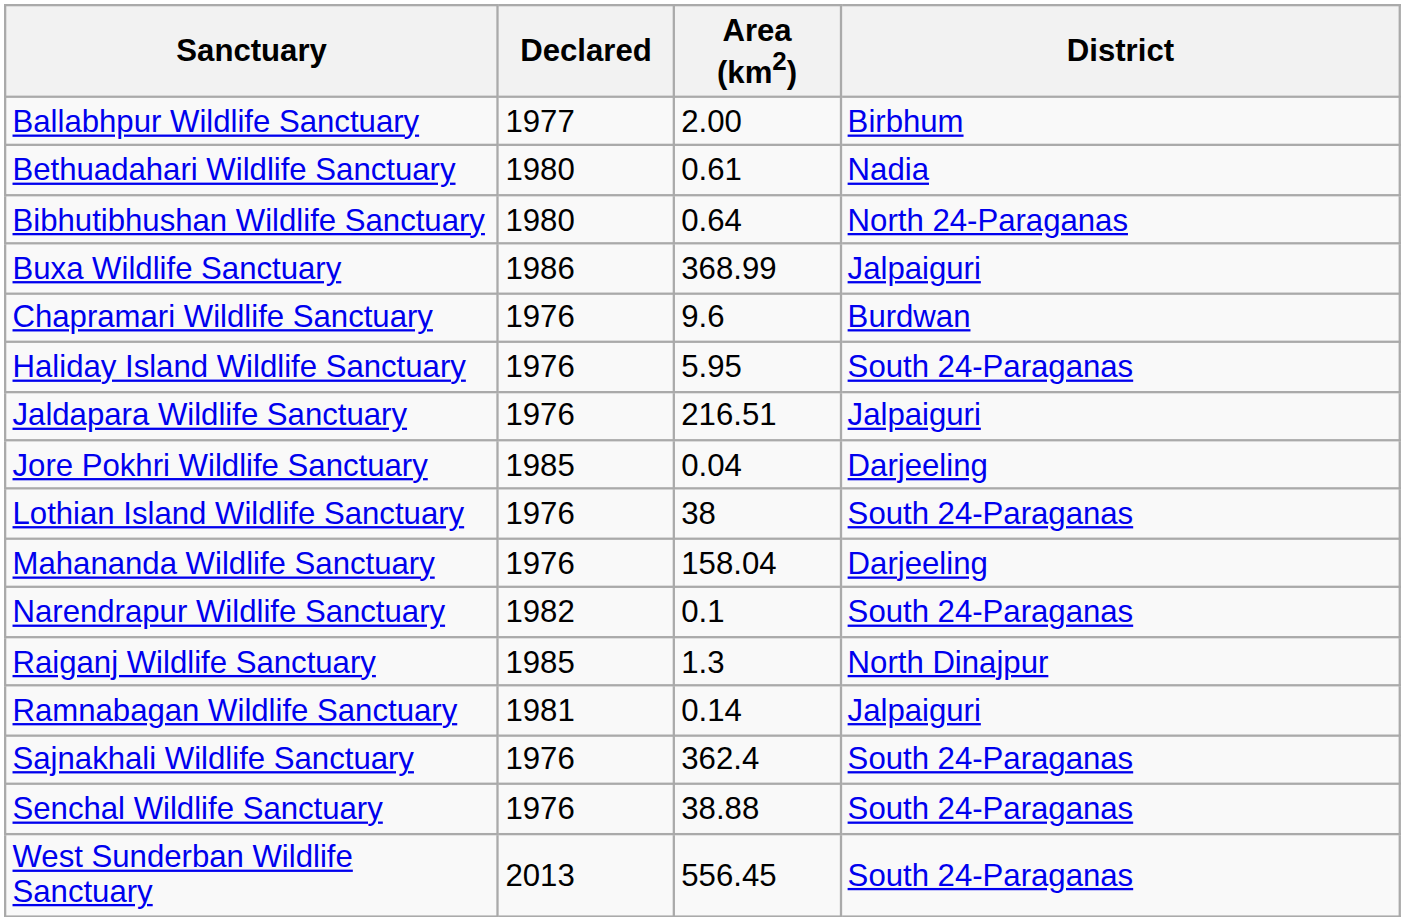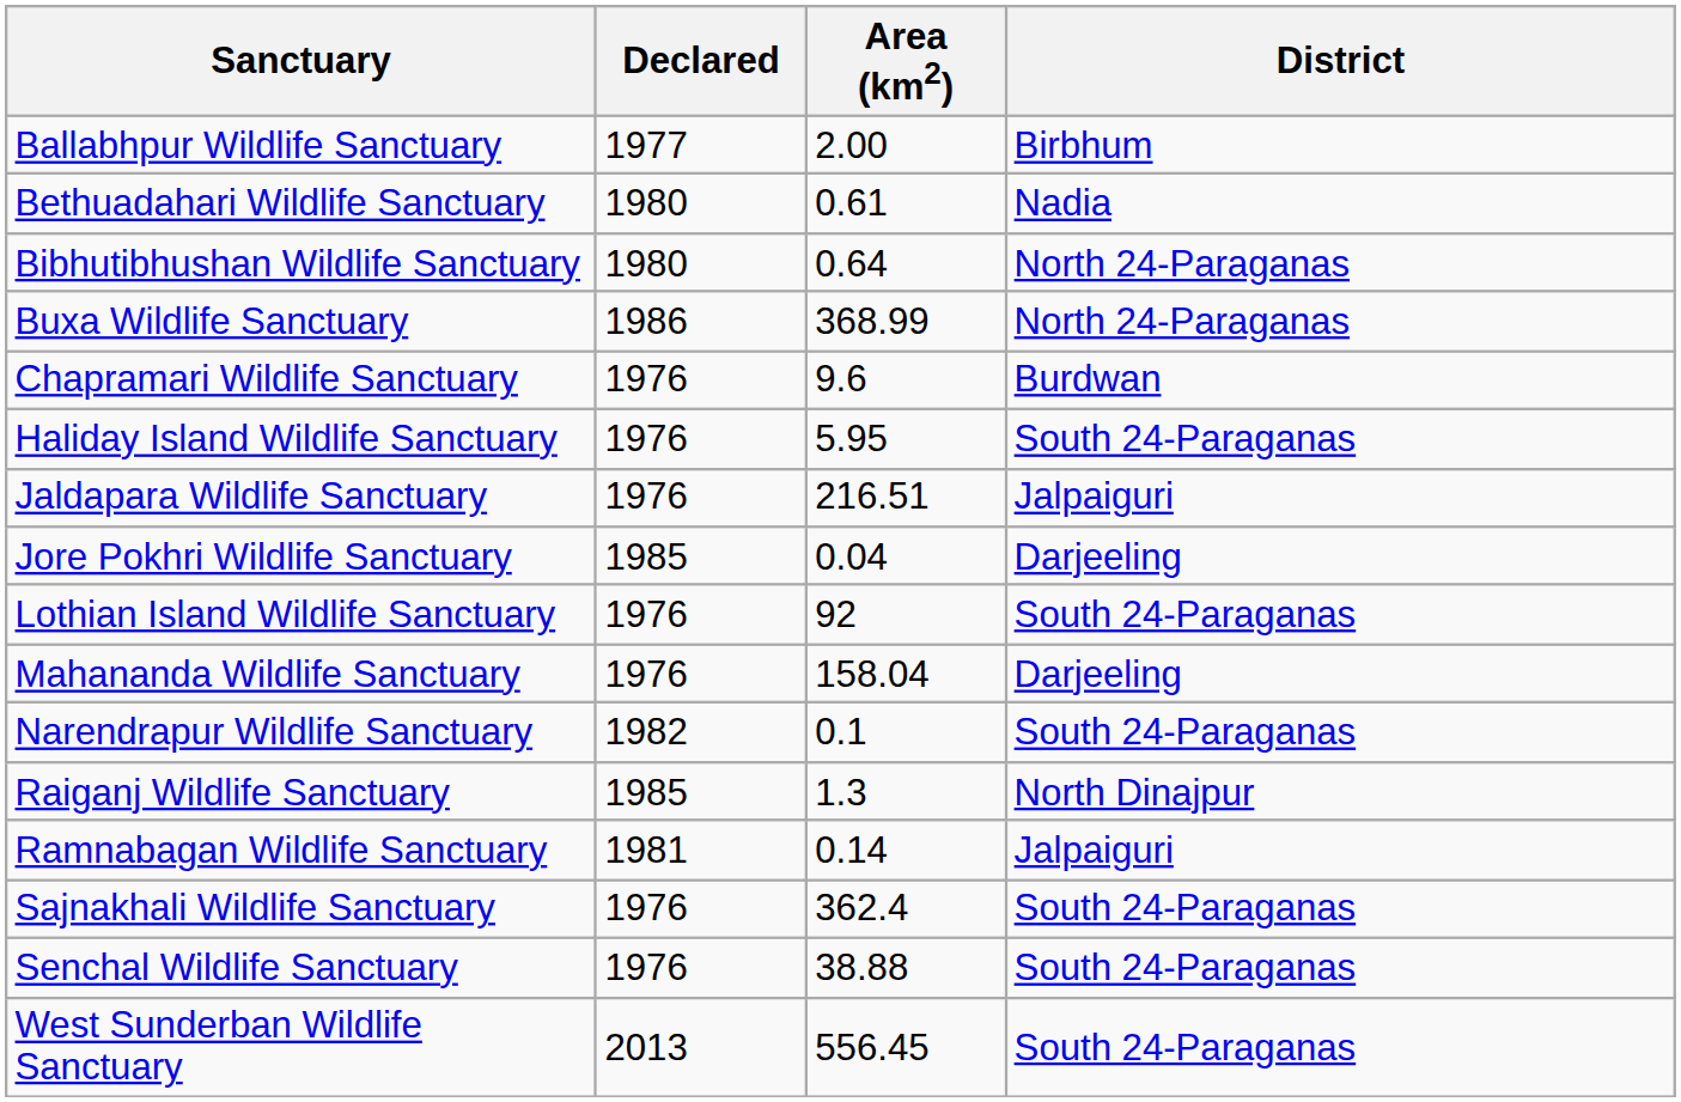Buxa Wildlife Sanctuary | District: Jalpaiguri -> North 24-Paraganas
Lothian Island Wildlife Sanctuary | Area (km2): 38 -> 92
